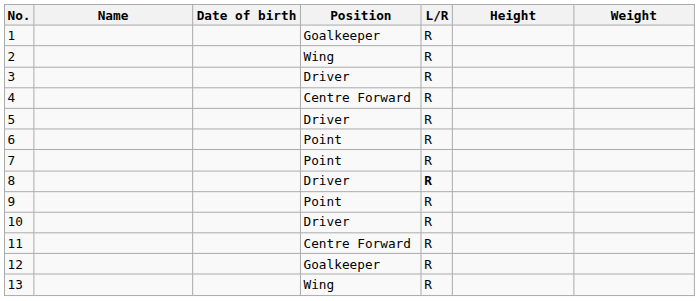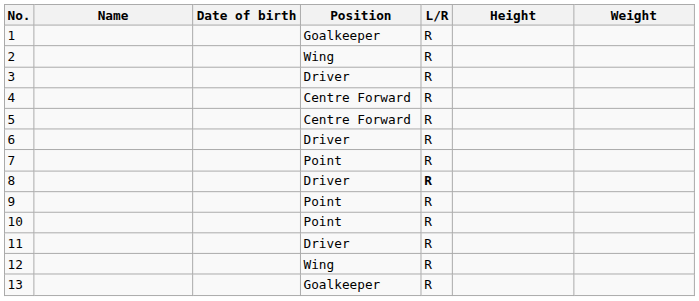5 | Position: Driver -> Centre Forward
6 | Position: Point -> Driver
10 | Position: Driver -> Point
11 | Position: Centre Forward -> Driver
12 | Position: Goalkeeper -> Wing
13 | Position: Wing -> Goalkeeper
